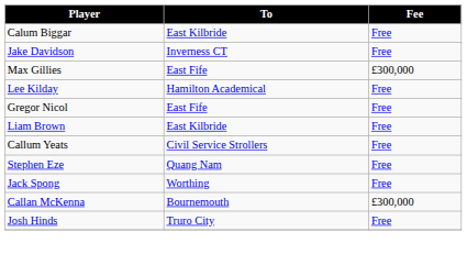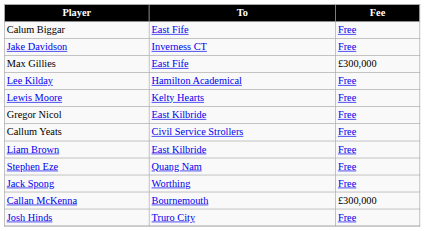Calum Biggar | To: East Kilbride -> East Fife
+ row: Lewis Moore | Kelty Hearts | Free
Gregor Nicol | To: East Fife -> East Kilbride
rows swapped: Callum Yeats <-> Liam Brown
